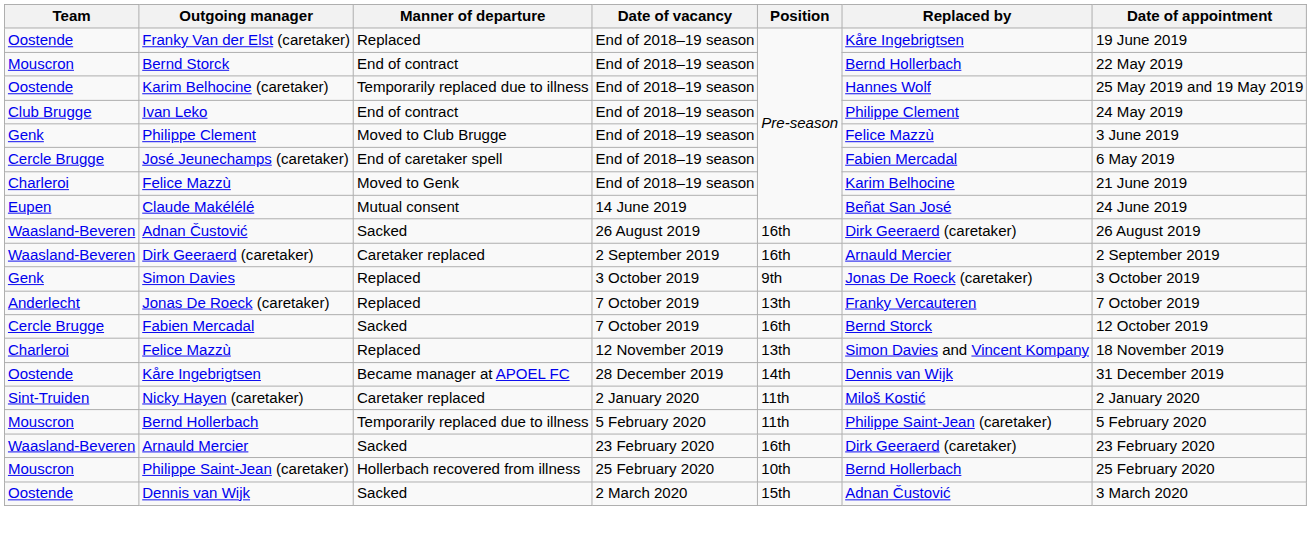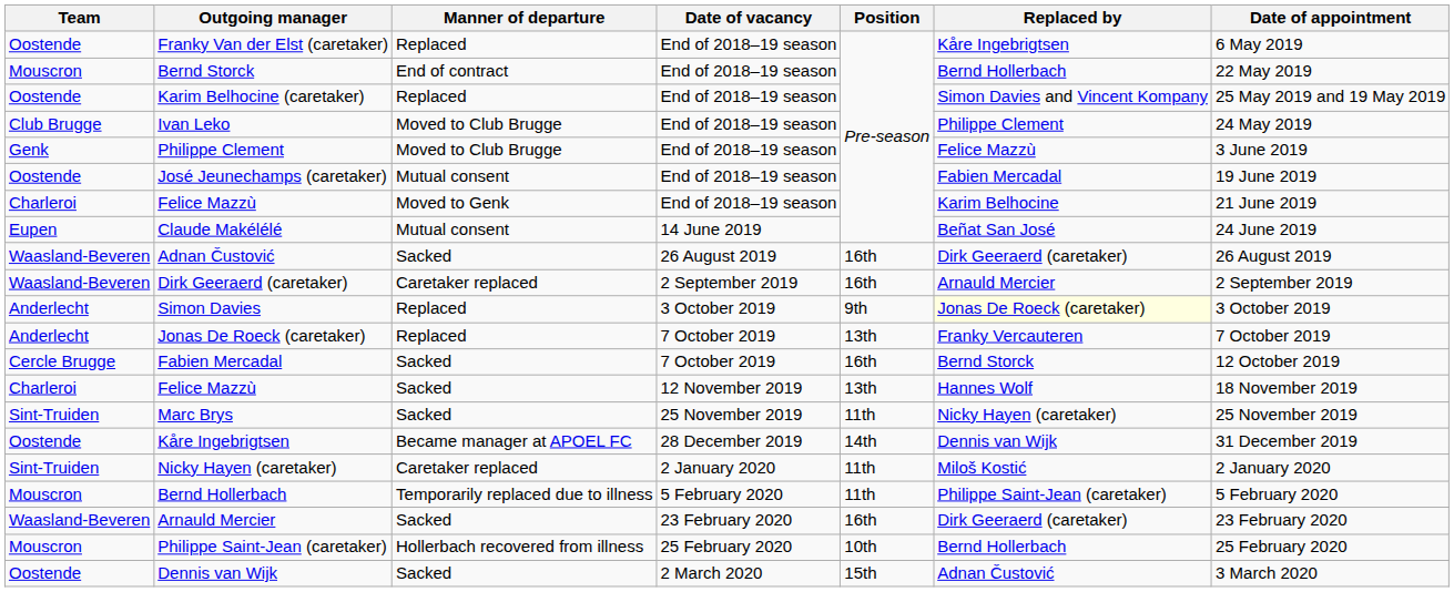Franky Van der Elst (caretaker) | Date of appointment: 19 June 2019 -> 6 May 2019
Karim Belhocine (caretaker) | Manner of departure: Temporarily replaced due to illness -> Replaced
Karim Belhocine (caretaker) | Replaced by: Hannes Wolf -> Simon Davies and Vincent Kompany
Ivan Leko | Manner of departure: End of contract -> Moved to Club Brugge
José Jeunechamps (caretaker) | Team: Cercle Brugge -> Oostende
José Jeunechamps (caretaker) | Manner of departure: End of caretaker spell -> Mutual consent
José Jeunechamps (caretaker) | Date of appointment: 6 May 2019 -> 19 June 2019
Simon Davies | Team: Genk -> Anderlecht
Simon Davies | Replaced by: no background -> lightyellow background
Felice Mazzù / 12 November 2019 | Manner of departure: Replaced -> Sacked
Felice Mazzù / 12 November 2019 | Replaced by: Simon Davies and Vincent Kompany -> Hannes Wolf
+ row: Sint-Truiden | Marc Brys | Sacked | 25 November 2019 | 11th | Nicky Hayen (caretaker) | 25 November 2019
